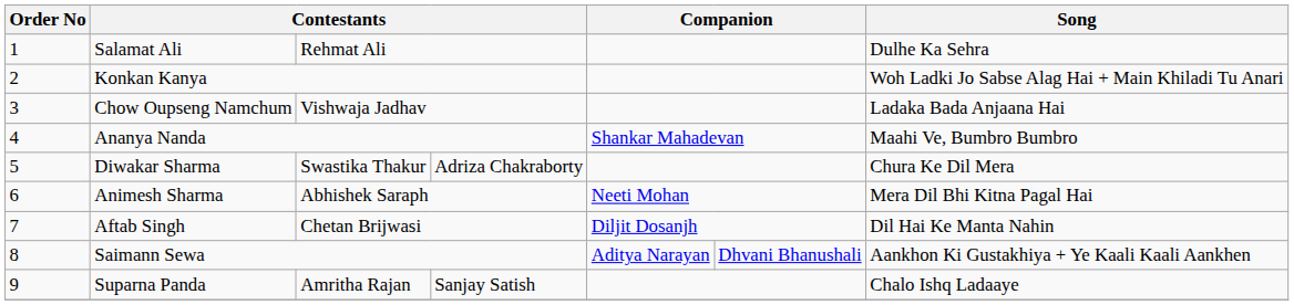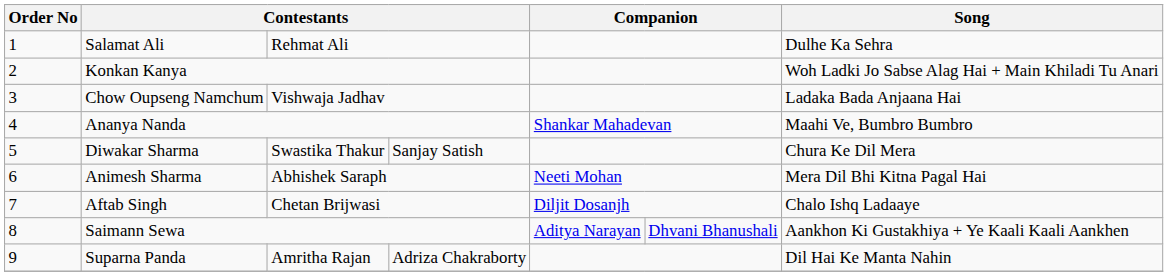Diwakar Sharma | column 4: Adriza Chakraborty -> Sanjay Satish
Aftab Singh | Song: Dil Hai Ke Manta Nahin -> Chalo Ishq Ladaaye
Suparna Panda | column 4: Sanjay Satish -> Adriza Chakraborty
Suparna Panda | Song: Chalo Ishq Ladaaye -> Dil Hai Ke Manta Nahin
